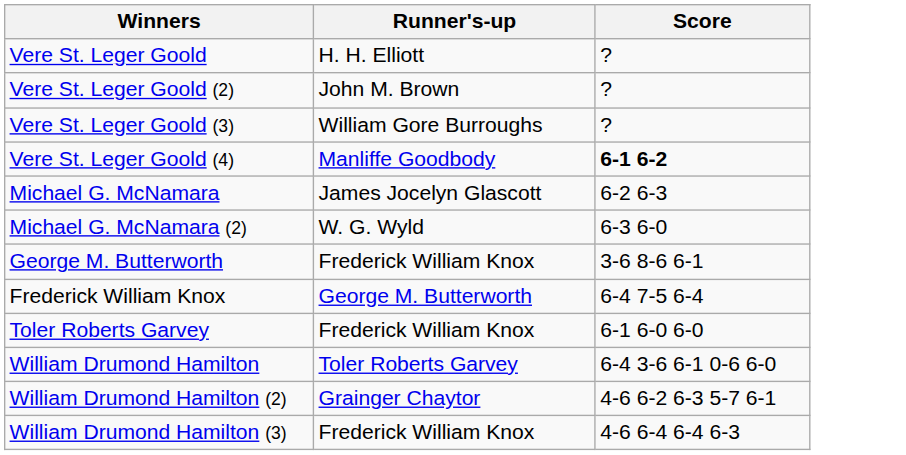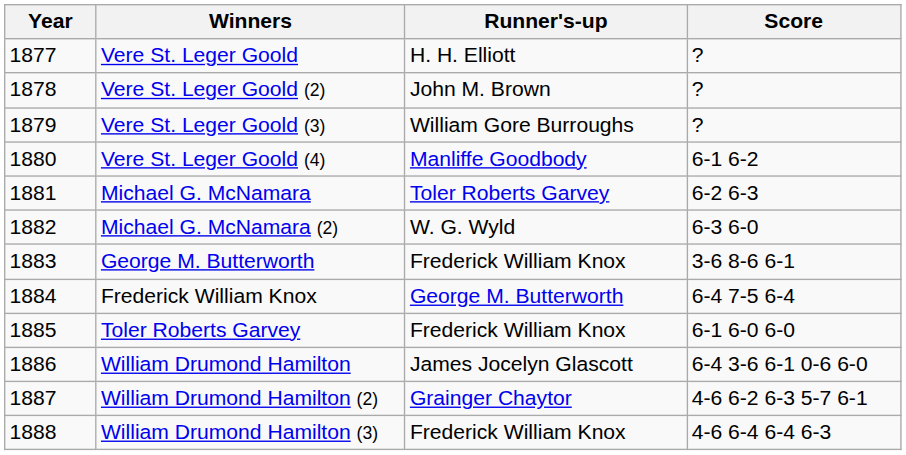+ column: Year | 1877 | 1878 | 1879 | 1880 | 1881 | 1882 | 1883 | 1884 | 1885 | 1886 | 1887 | 1888
Vere St. Leger Goold (4) | Score: bold -> normal
Michael G. McNamara | Runner's-up: James Jocelyn Glascott -> Toler Roberts Garvey
William Drumond Hamilton | Runner's-up: Toler Roberts Garvey -> James Jocelyn Glascott
